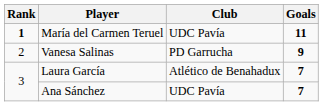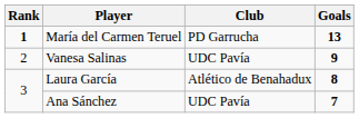María del Carmen Teruel | Club: UDC Pavía -> PD Garrucha
María del Carmen Teruel | Goals: 11 -> 13
Vanesa Salinas | Club: PD Garrucha -> UDC Pavía
Laura García | Goals: 7 -> 8
